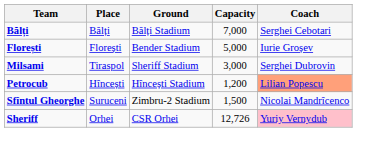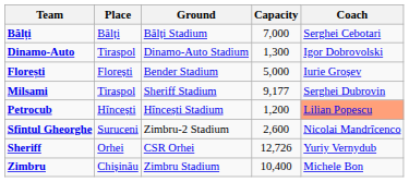+ row: Dinamo-Auto | Tiraspol | Dinamo-Auto Stadium | 1,300 | Igor Dobrovolski
Milsami | Capacity: 3,000 -> 9,177
Sfîntul Gheorghe | Capacity: 1,500 -> 2,600
Sheriff | Coach: pink background -> no background
+ row: Zimbru | Chișinău | Zimbru Stadium | 10,400 | Michele Bon
